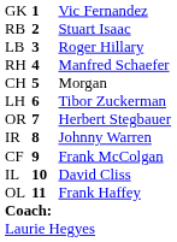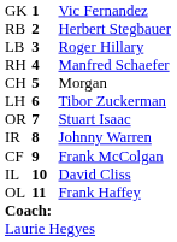RB | column 3: Stuart Isaac -> Herbert Stegbauer
OR | column 3: Herbert Stegbauer -> Stuart Isaac
